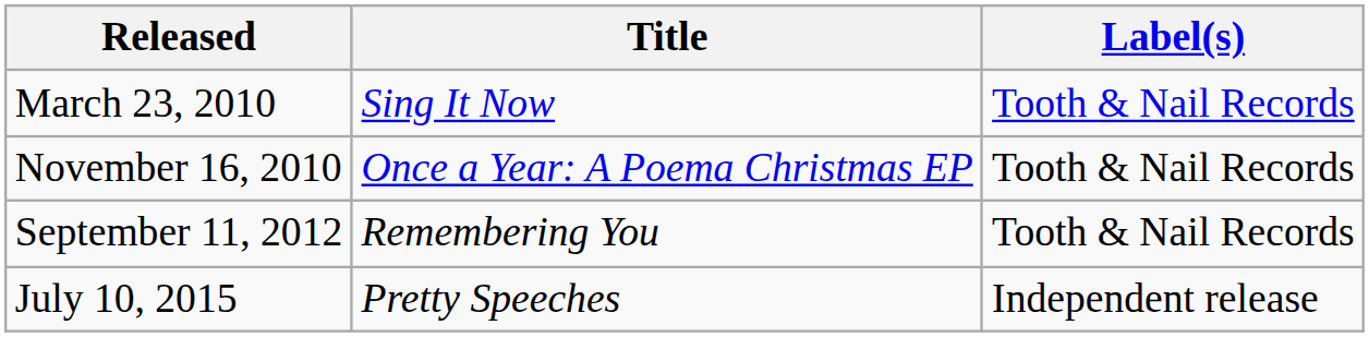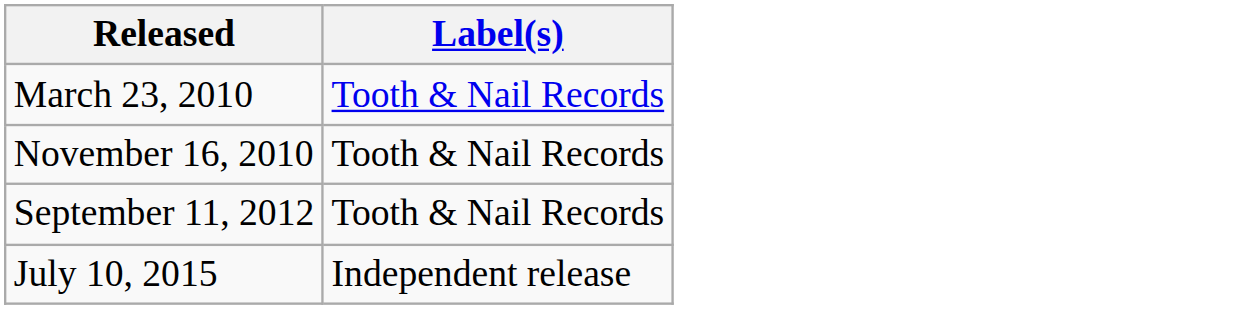- column: Title | Sing It Now | Once a Year: A Poema Christmas EP | Remembering You | Pretty Speeches
